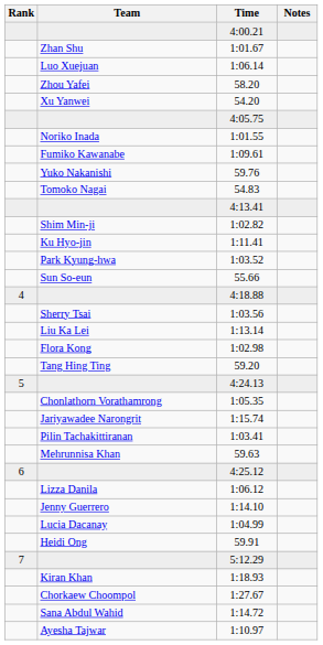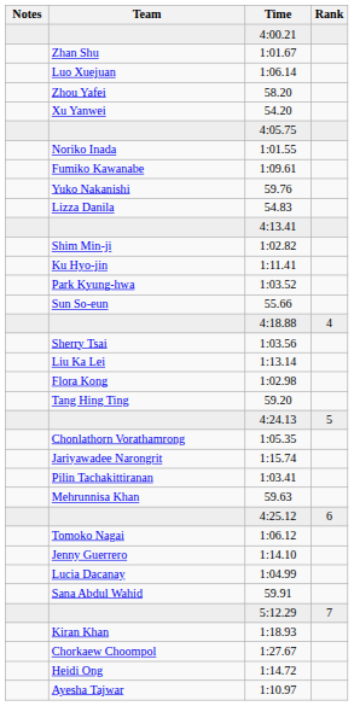columns swapped: Rank <-> Notes
54.83 | Team: Tomoko Nagai -> Lizza Danila
1:06.12 | Team: Lizza Danila -> Tomoko Nagai
59.91 | Team: Heidi Ong -> Sana Abdul Wahid
1:14.72 | Team: Sana Abdul Wahid -> Heidi Ong
